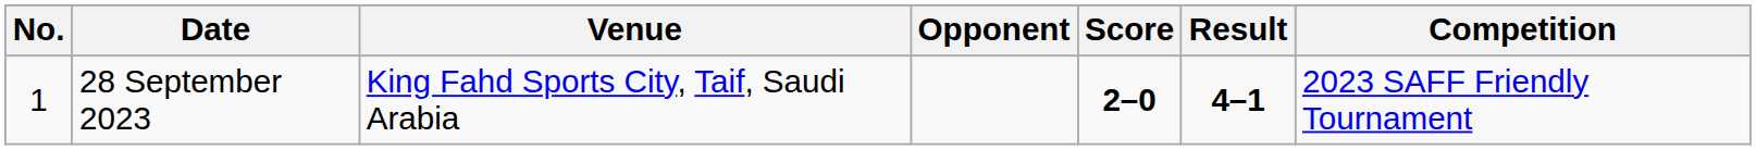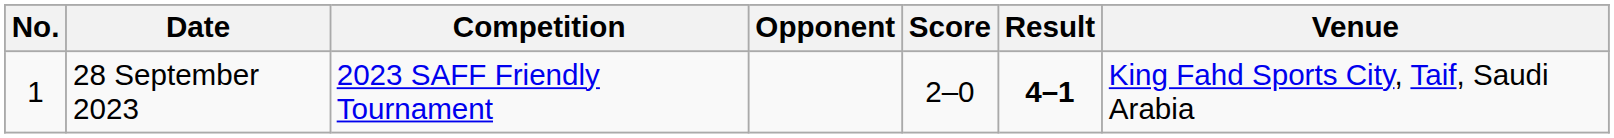columns swapped: Venue <-> Competition
28 September 2023 | Score: bold -> normal
